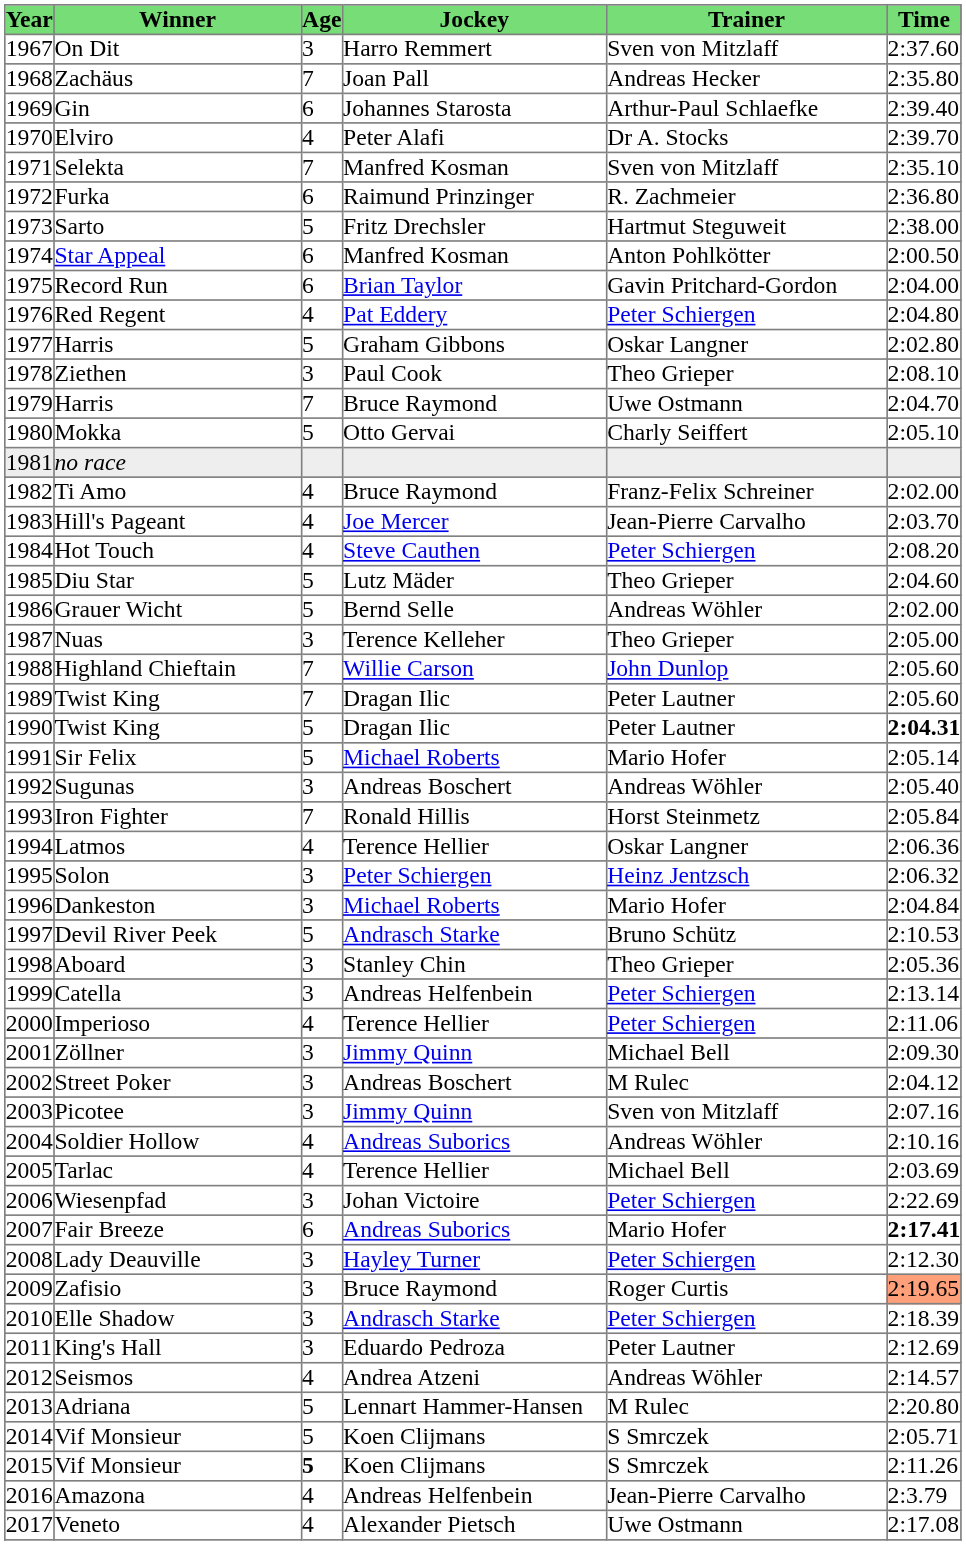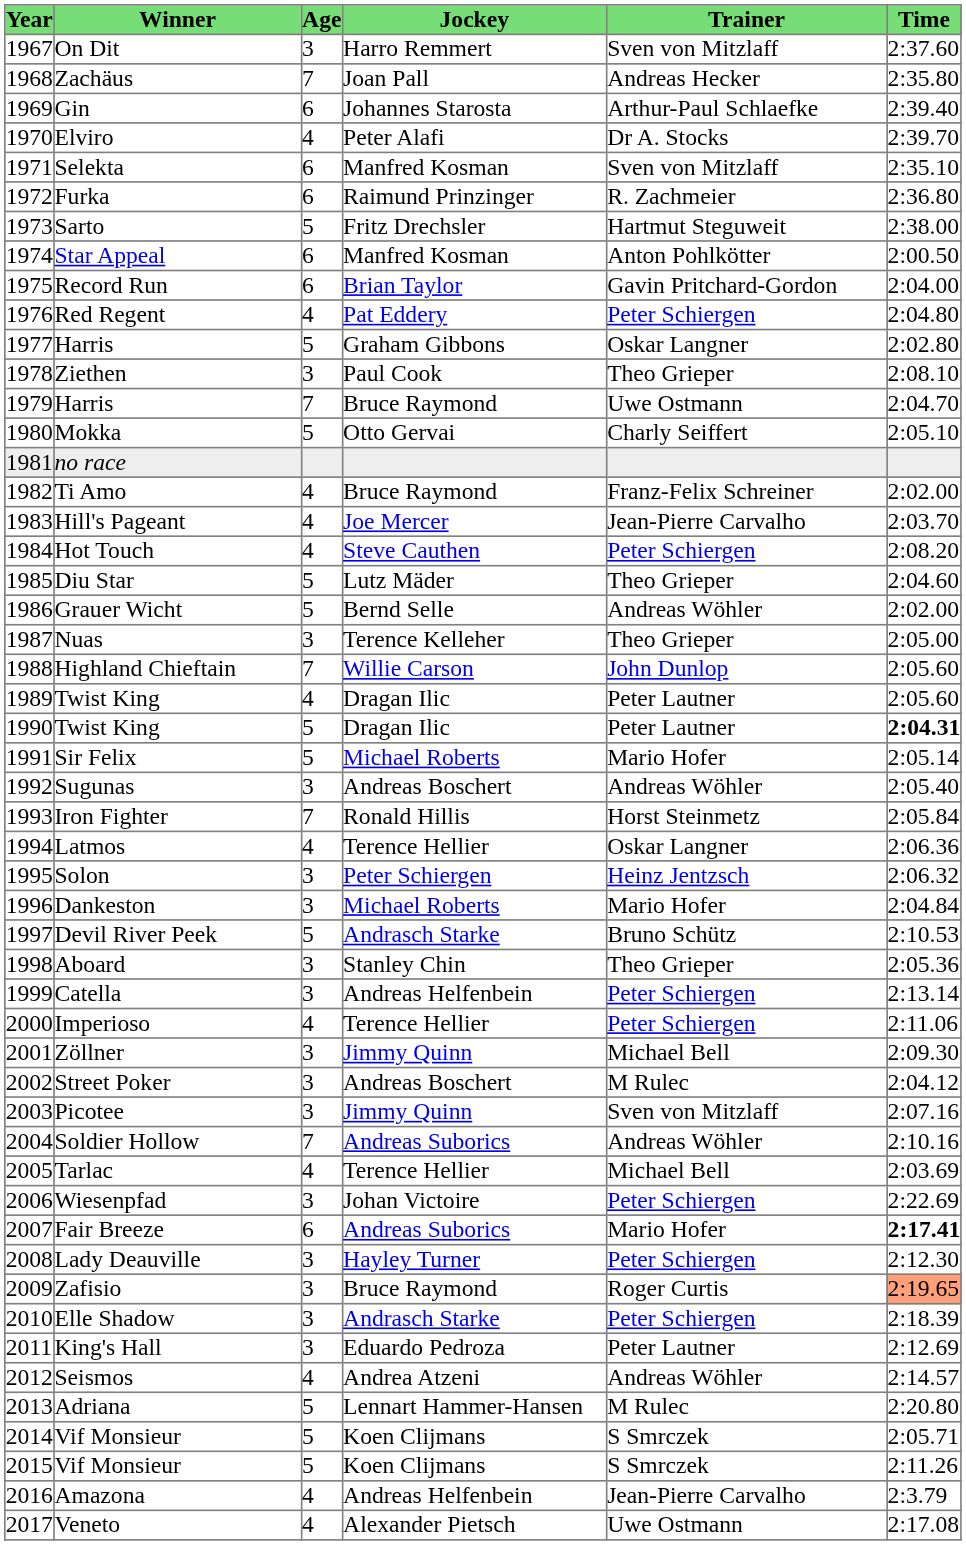Selekta | Age: 7 -> 6
1989 / Twist King | Age: 7 -> 4
Soldier Hollow | Age: 4 -> 7
2015 / Vif Monsieur | Age: bold -> normal
